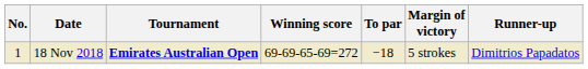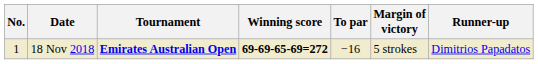18 Nov 2018 | Winning score: normal -> bold
18 Nov 2018 | To par: −18 -> −16
